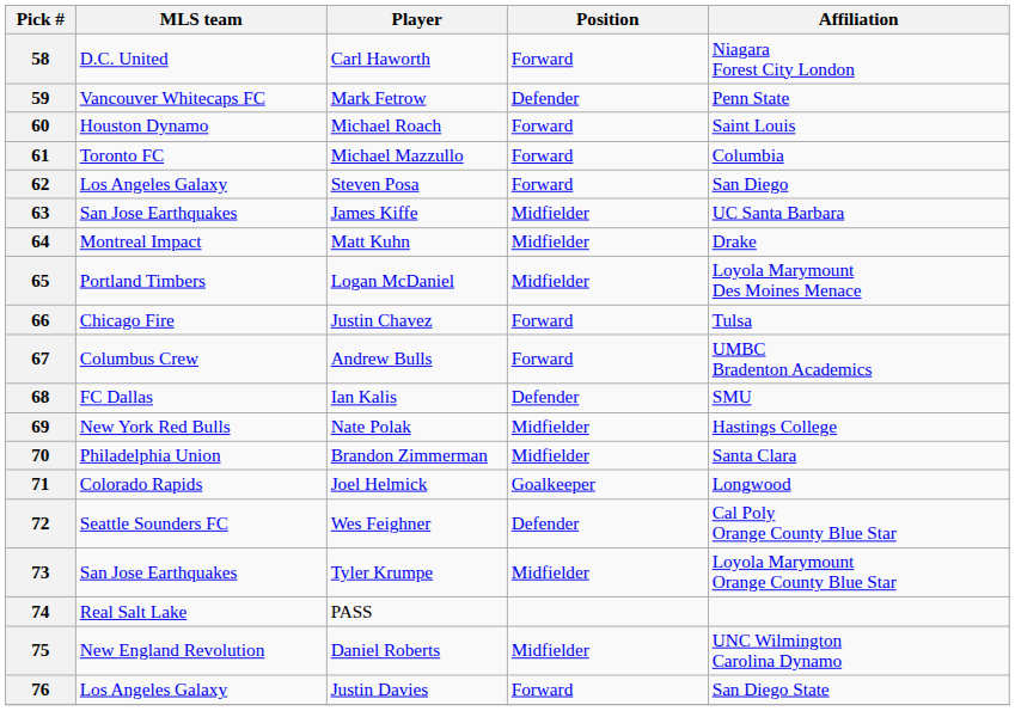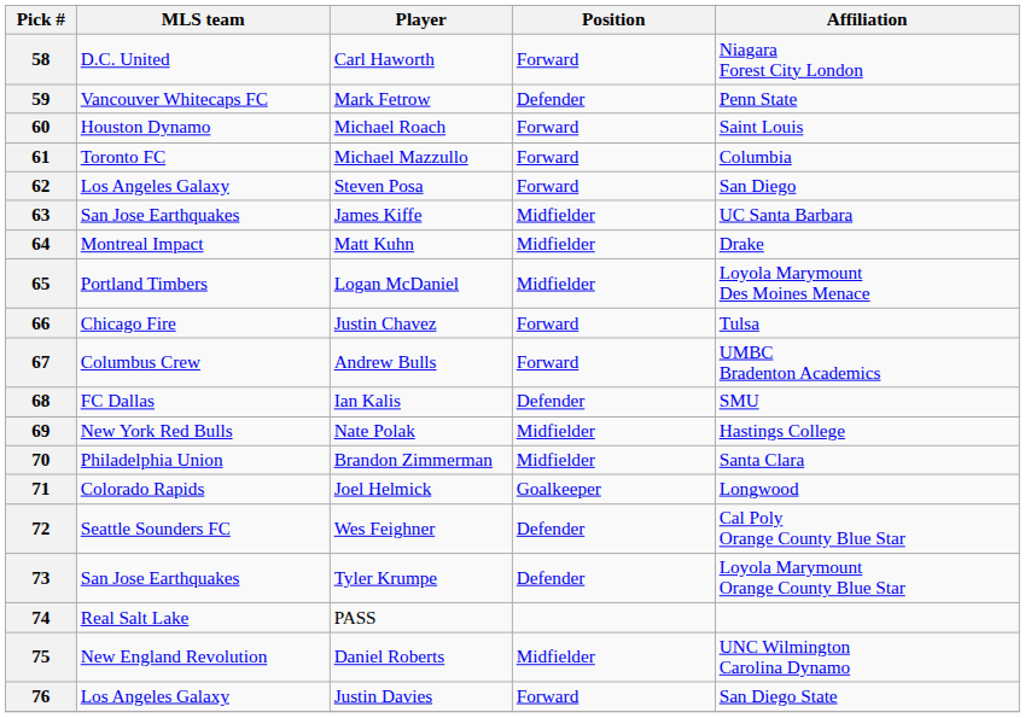73 | Position: Midfielder -> Defender
